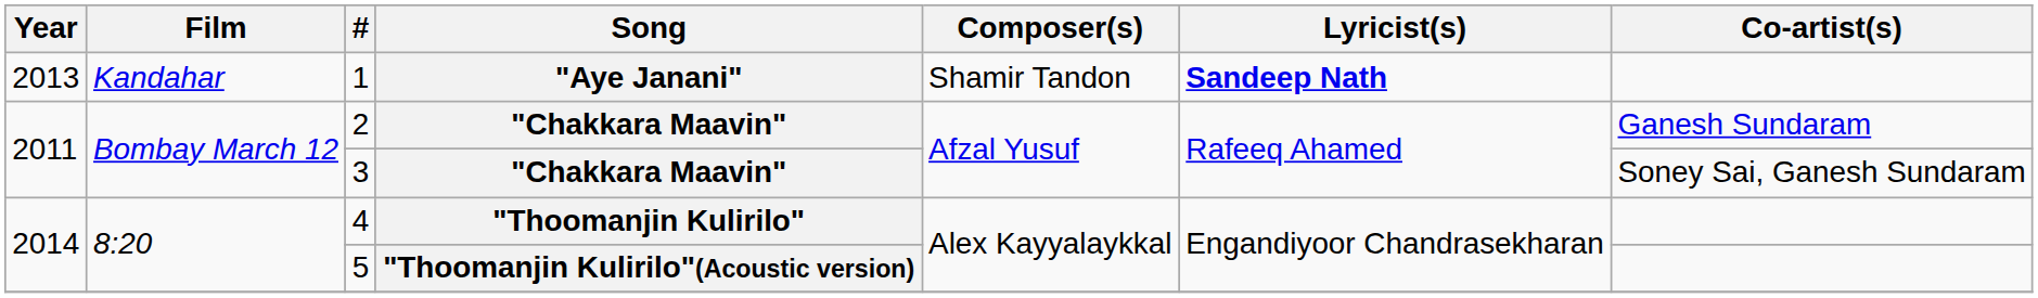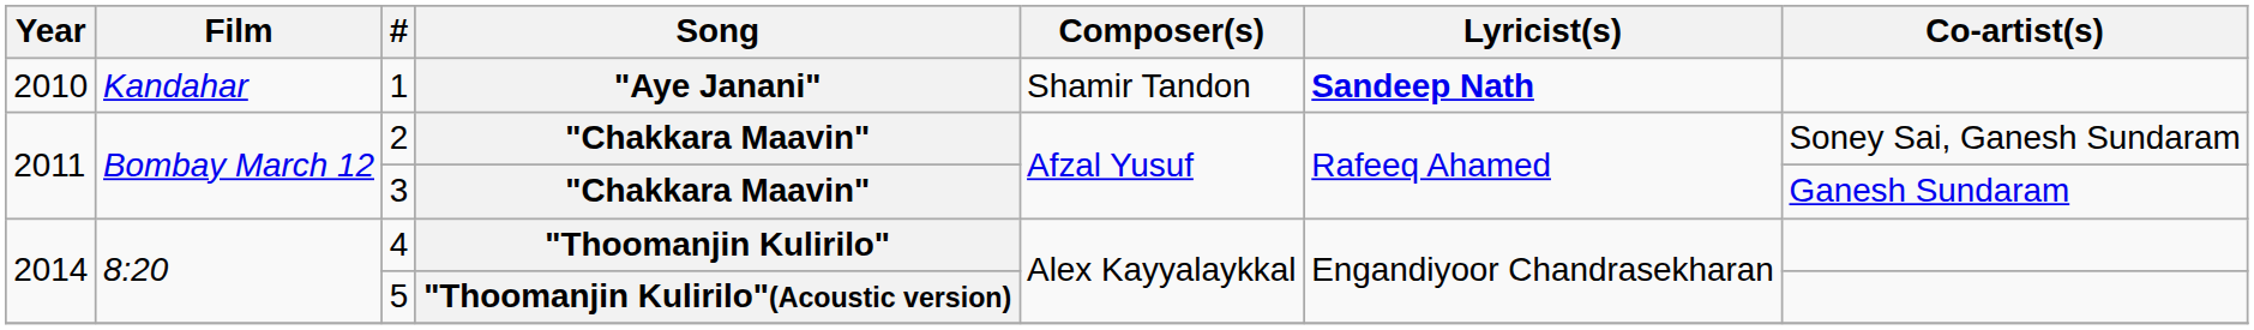1 | Year: 2013 -> 2010
2 | Co-artist(s): Ganesh Sundaram -> Soney Sai, Ganesh Sundaram
3 | Co-artist(s): Soney Sai, Ganesh Sundaram -> Ganesh Sundaram
